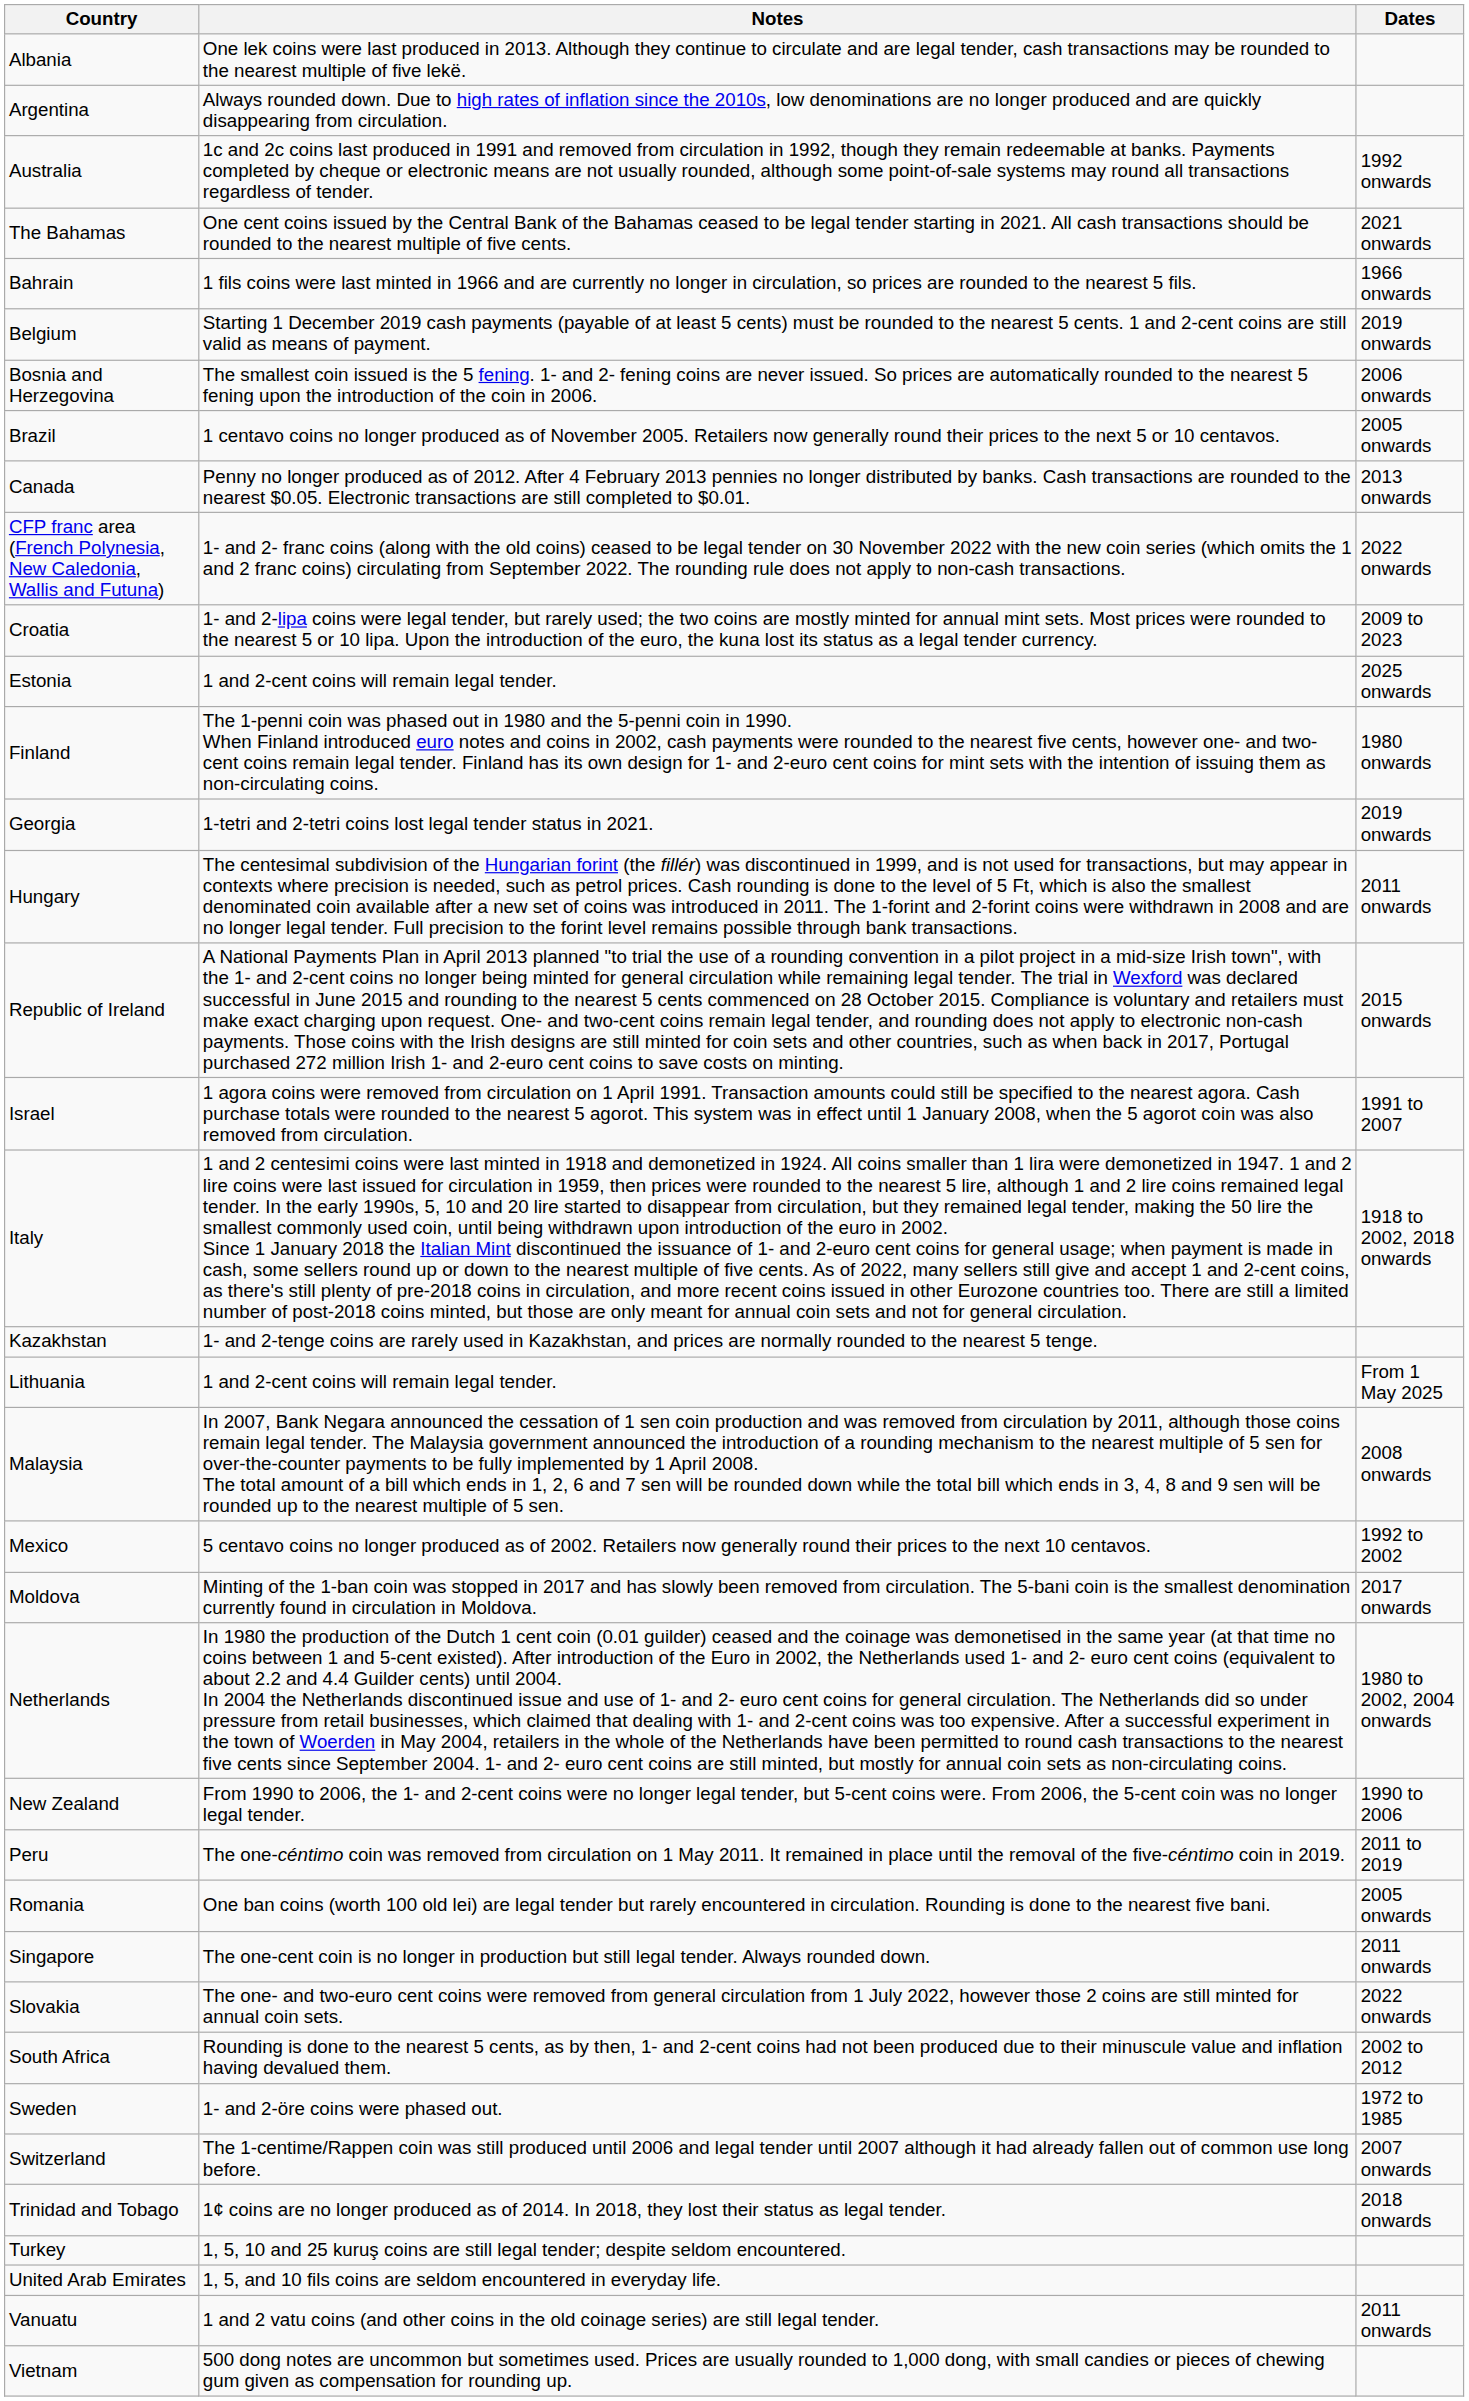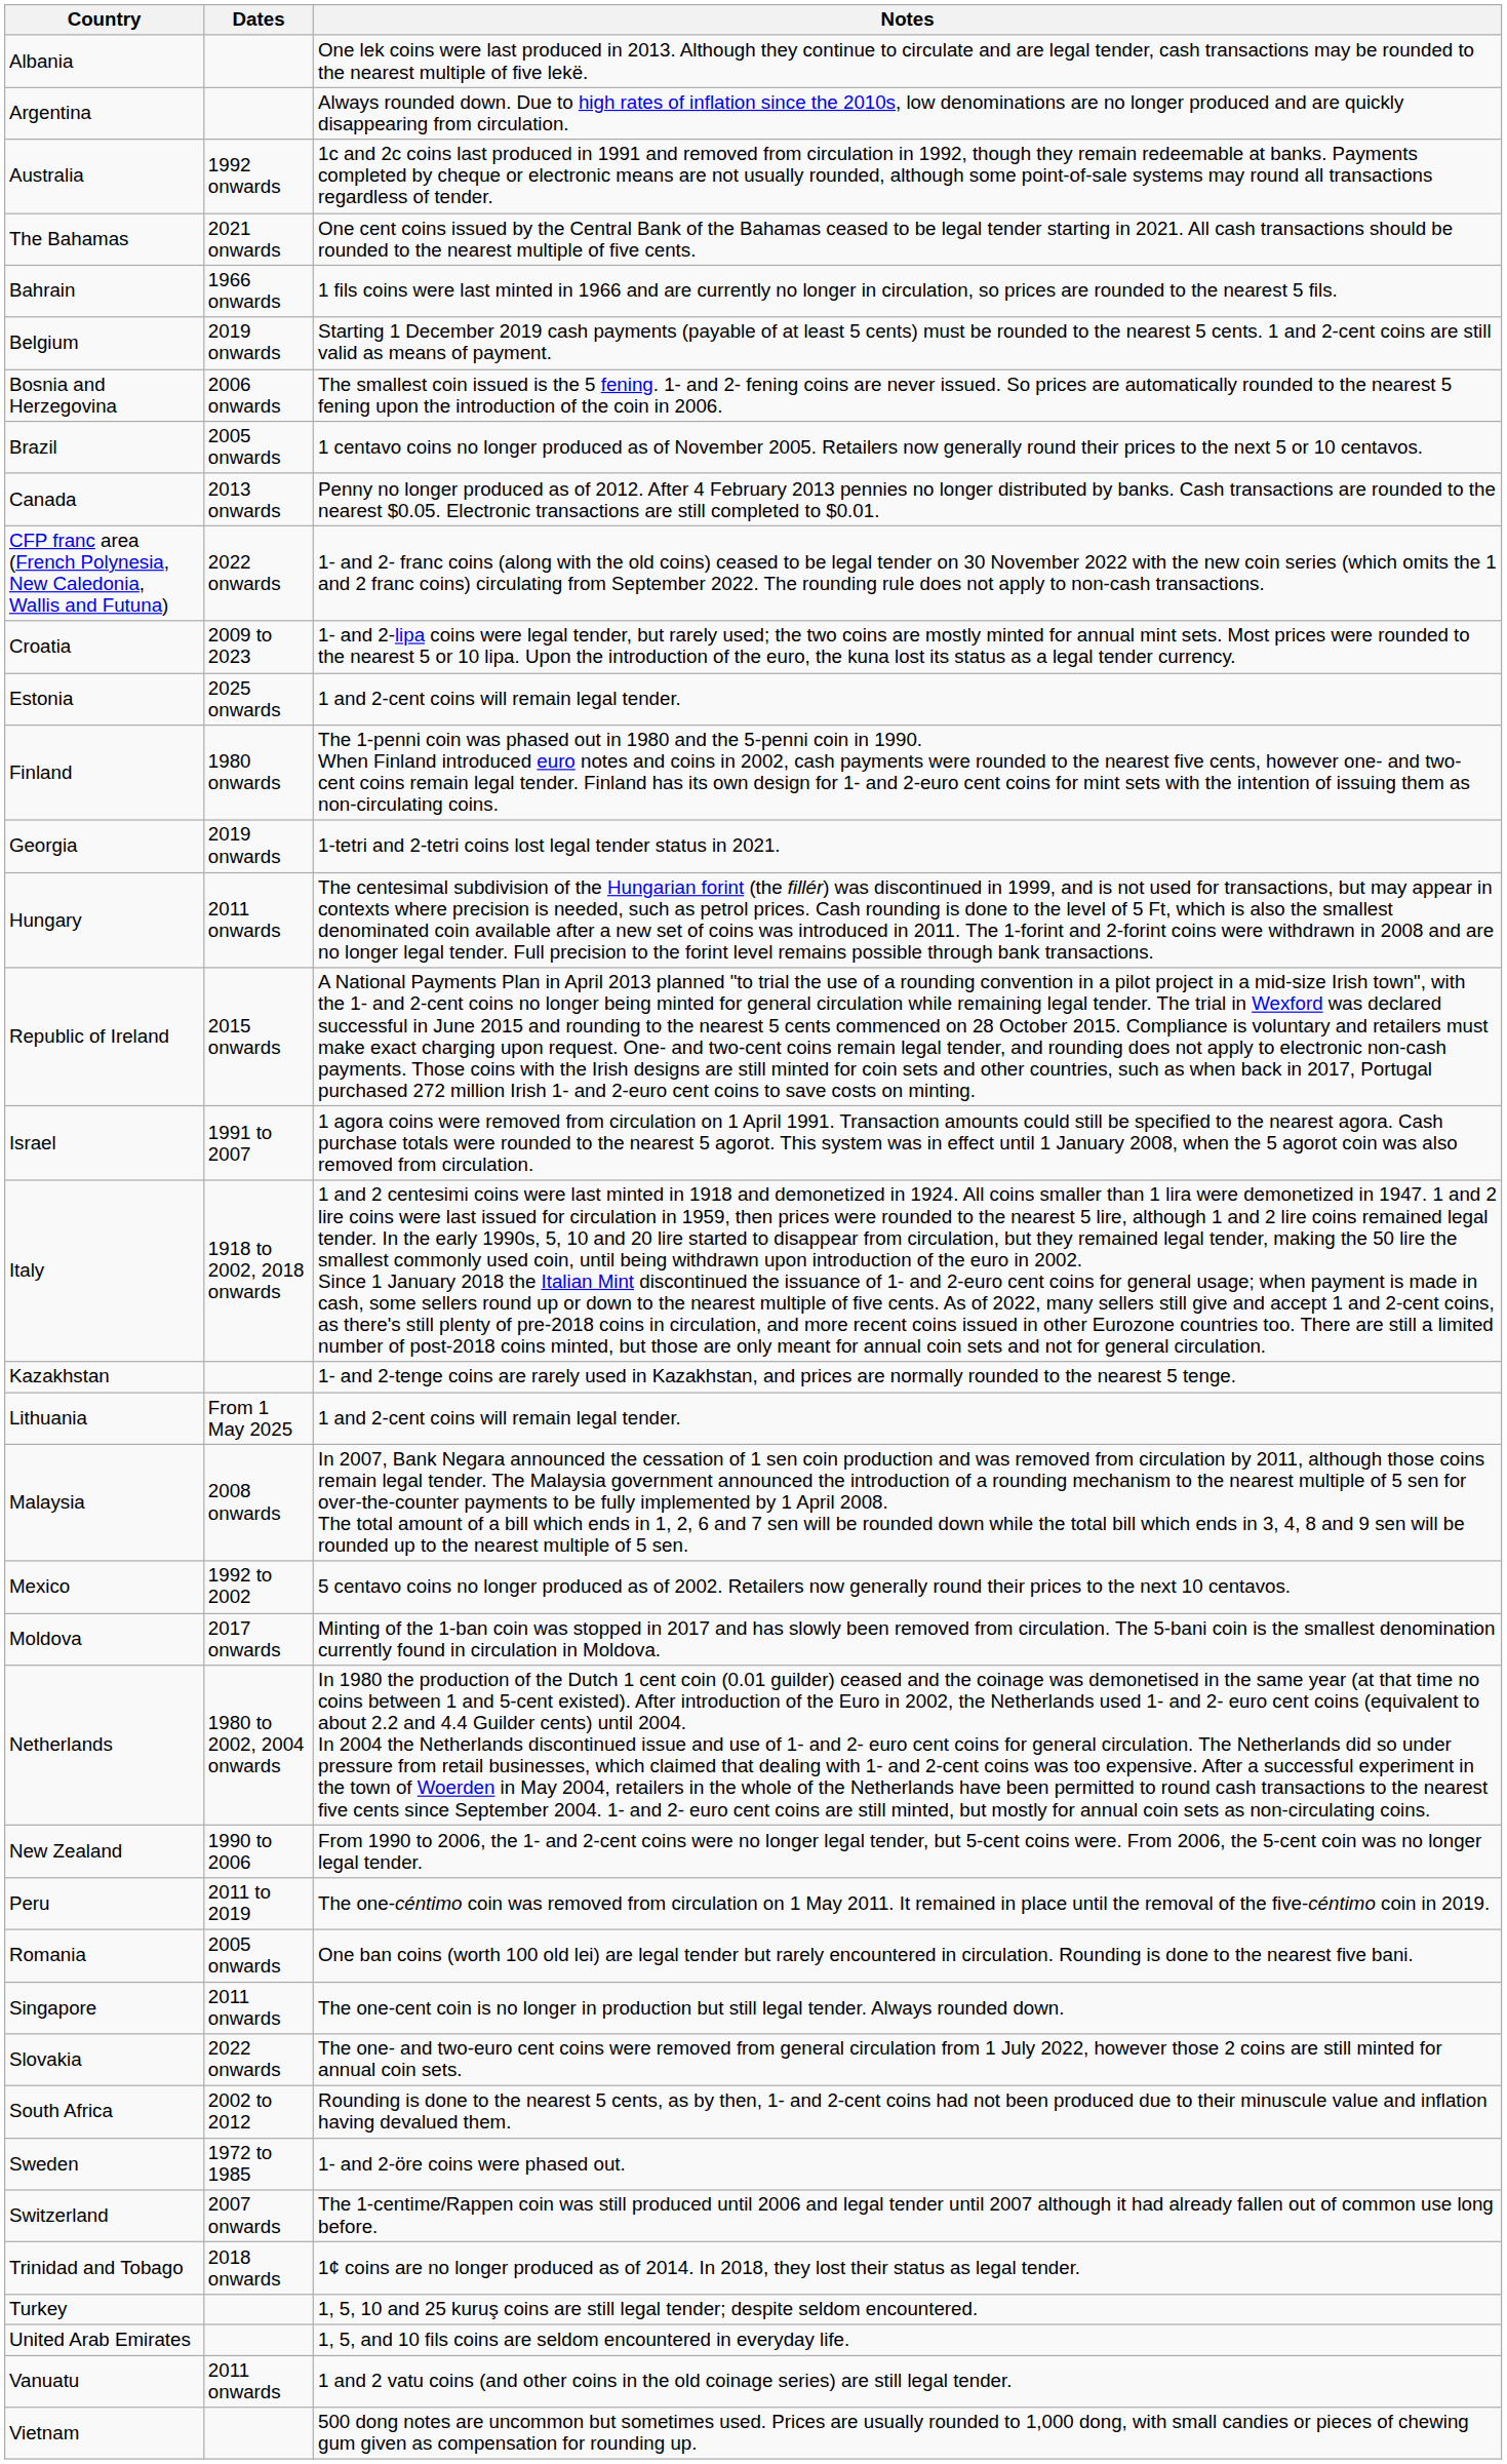columns swapped: Dates <-> Notes
